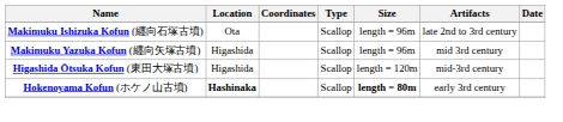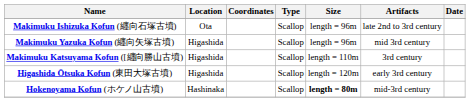+ row: Makimuku Katsuyama Kofun ([纒向勝山古墳) | Higashida | Scallop | length = 110m | 3rd century
Higashida Ōtsuka Kofun (東田大塚古墳) | Artifacts: mid-3rd century -> early 3rd century
Hokenoyama Kofun (ホケノ山古墳) | Location: bold -> normal
Hokenoyama Kofun (ホケノ山古墳) | Artifacts: early 3rd century -> mid-3rd century
